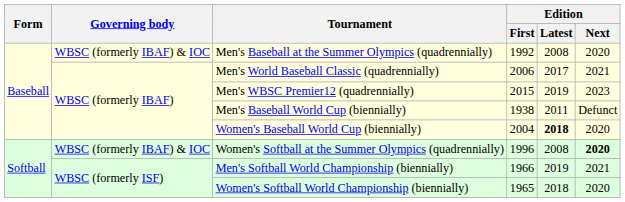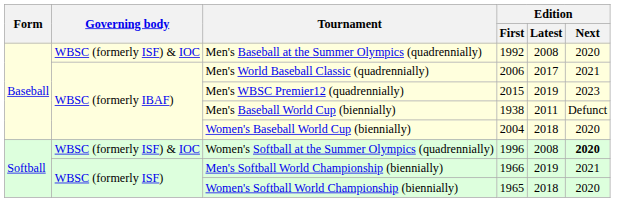Men's Baseball at the Summer Olympics (quadrennially) | Governing body: WBSC (formerly IBAF) & IOC -> WBSC (formerly ISF) & IOC
Women's Baseball World Cup (biennially) | Edition / Latest: bold -> normal
Women's Softball at the Summer Olympics (quadrennially) | Governing body: WBSC (formerly IBAF) & IOC -> WBSC (formerly ISF) & IOC
